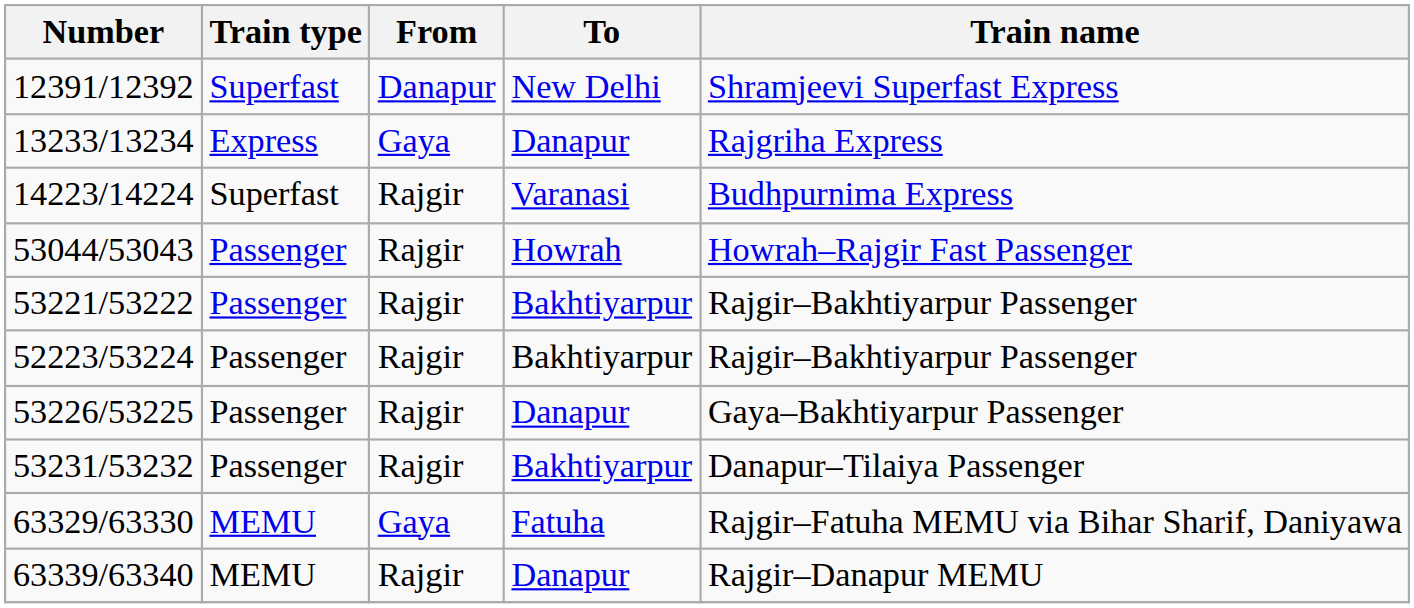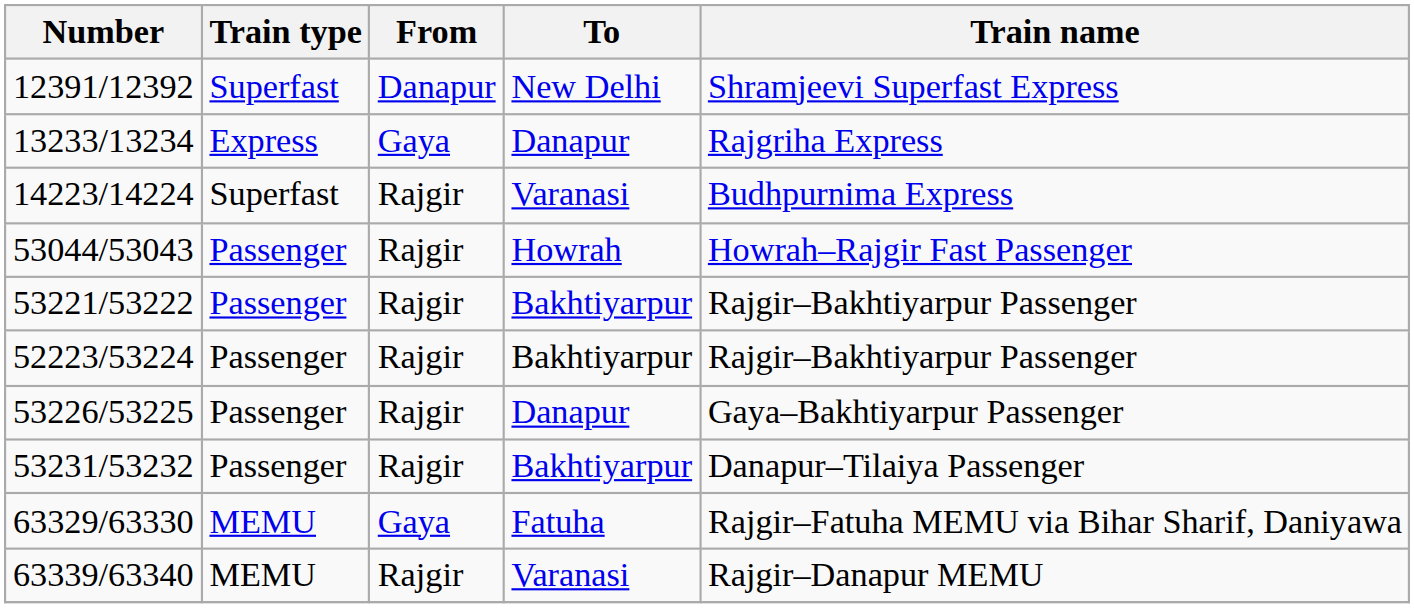63339/63340 | To: Danapur -> Varanasi
